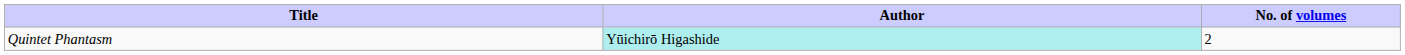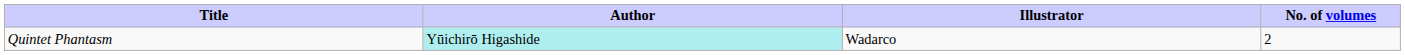+ column: Illustrator | Wadarco
